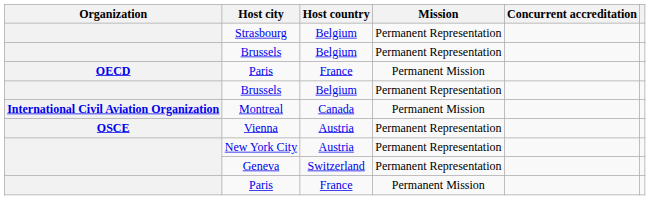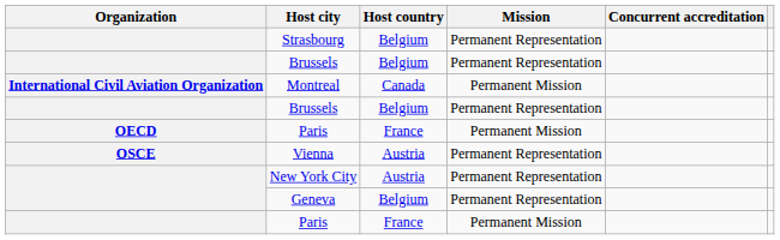rows swapped: Montreal <-> OECD / Paris
Geneva | Host country: Switzerland -> Belgium
